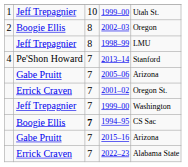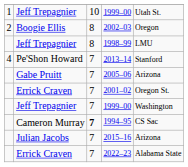1994–95 | column 2: Boogie Ellis -> Cameron Murray
2015–16 | column 2: Gabe Pruitt -> Julian Jacobs
